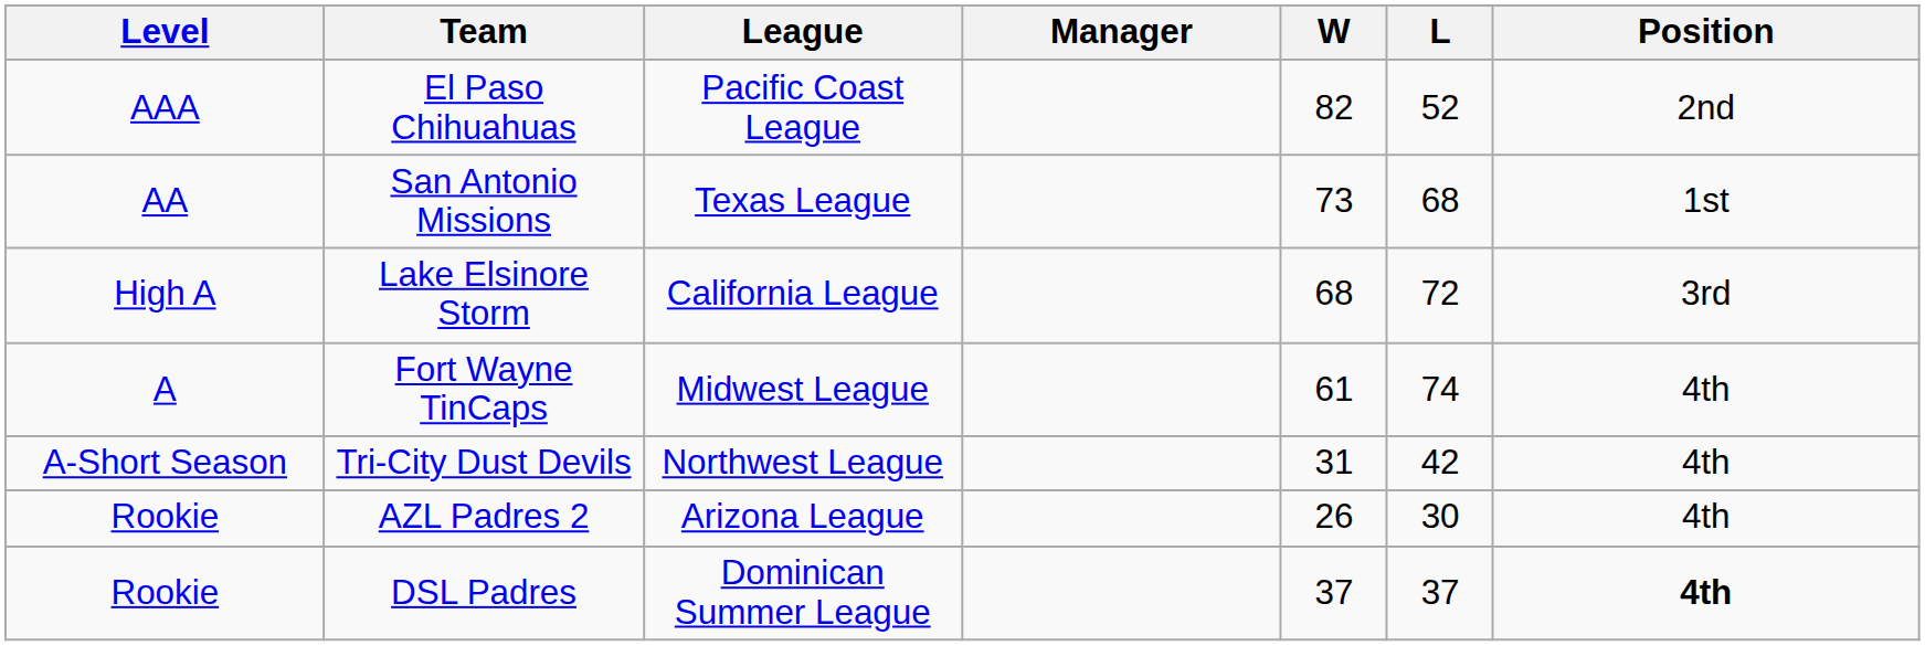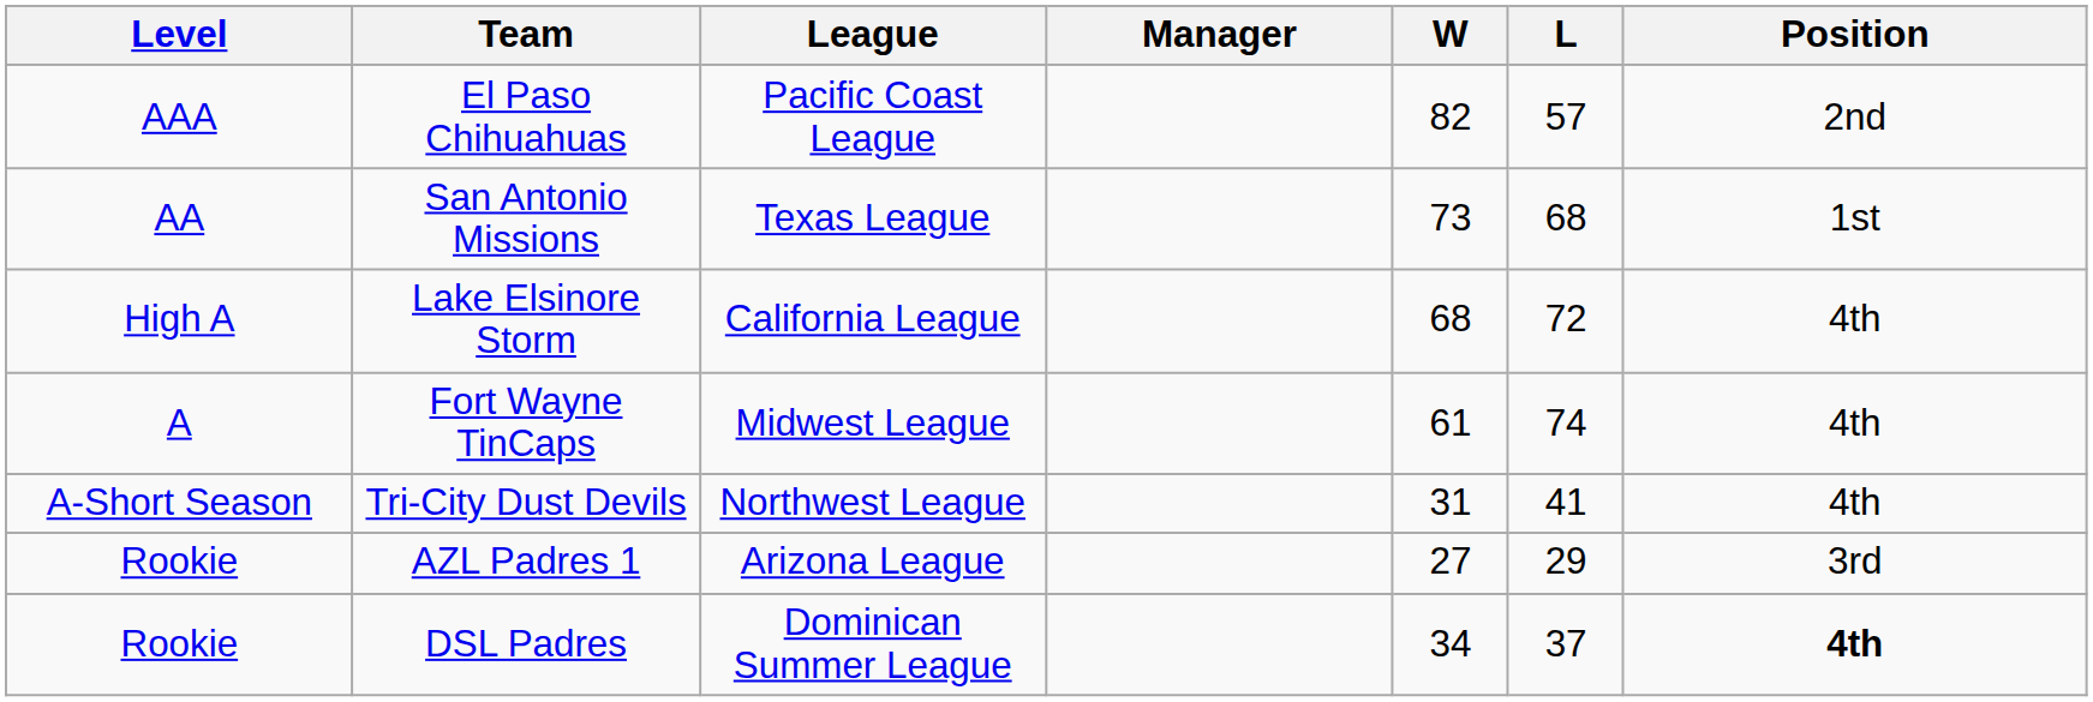El Paso Chihuahuas | L: 52 -> 57
Lake Elsinore Storm | Position: 3rd -> 4th
Tri-City Dust Devils | L: 42 -> 41
+ row: Rookie | AZL Padres 1 | Arizona League | 27 | 29 | 3rd
- row: Rookie | AZL Padres 2 | Arizona League | 26 | 30 | 4th
DSL Padres | W: 37 -> 34
